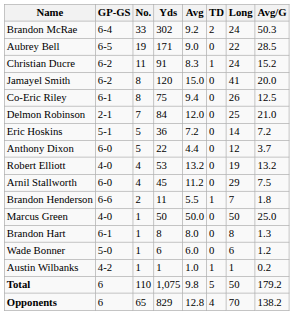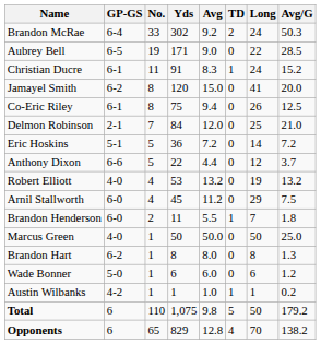Christian Ducre | GP-GS: 6-2 -> 6-1
Anthony Dixon | GP-GS: 6-0 -> 6-6
Brandon Henderson | GP-GS: 6-6 -> 6-0
Brandon Hart | GP-GS: 6-1 -> 6-2
